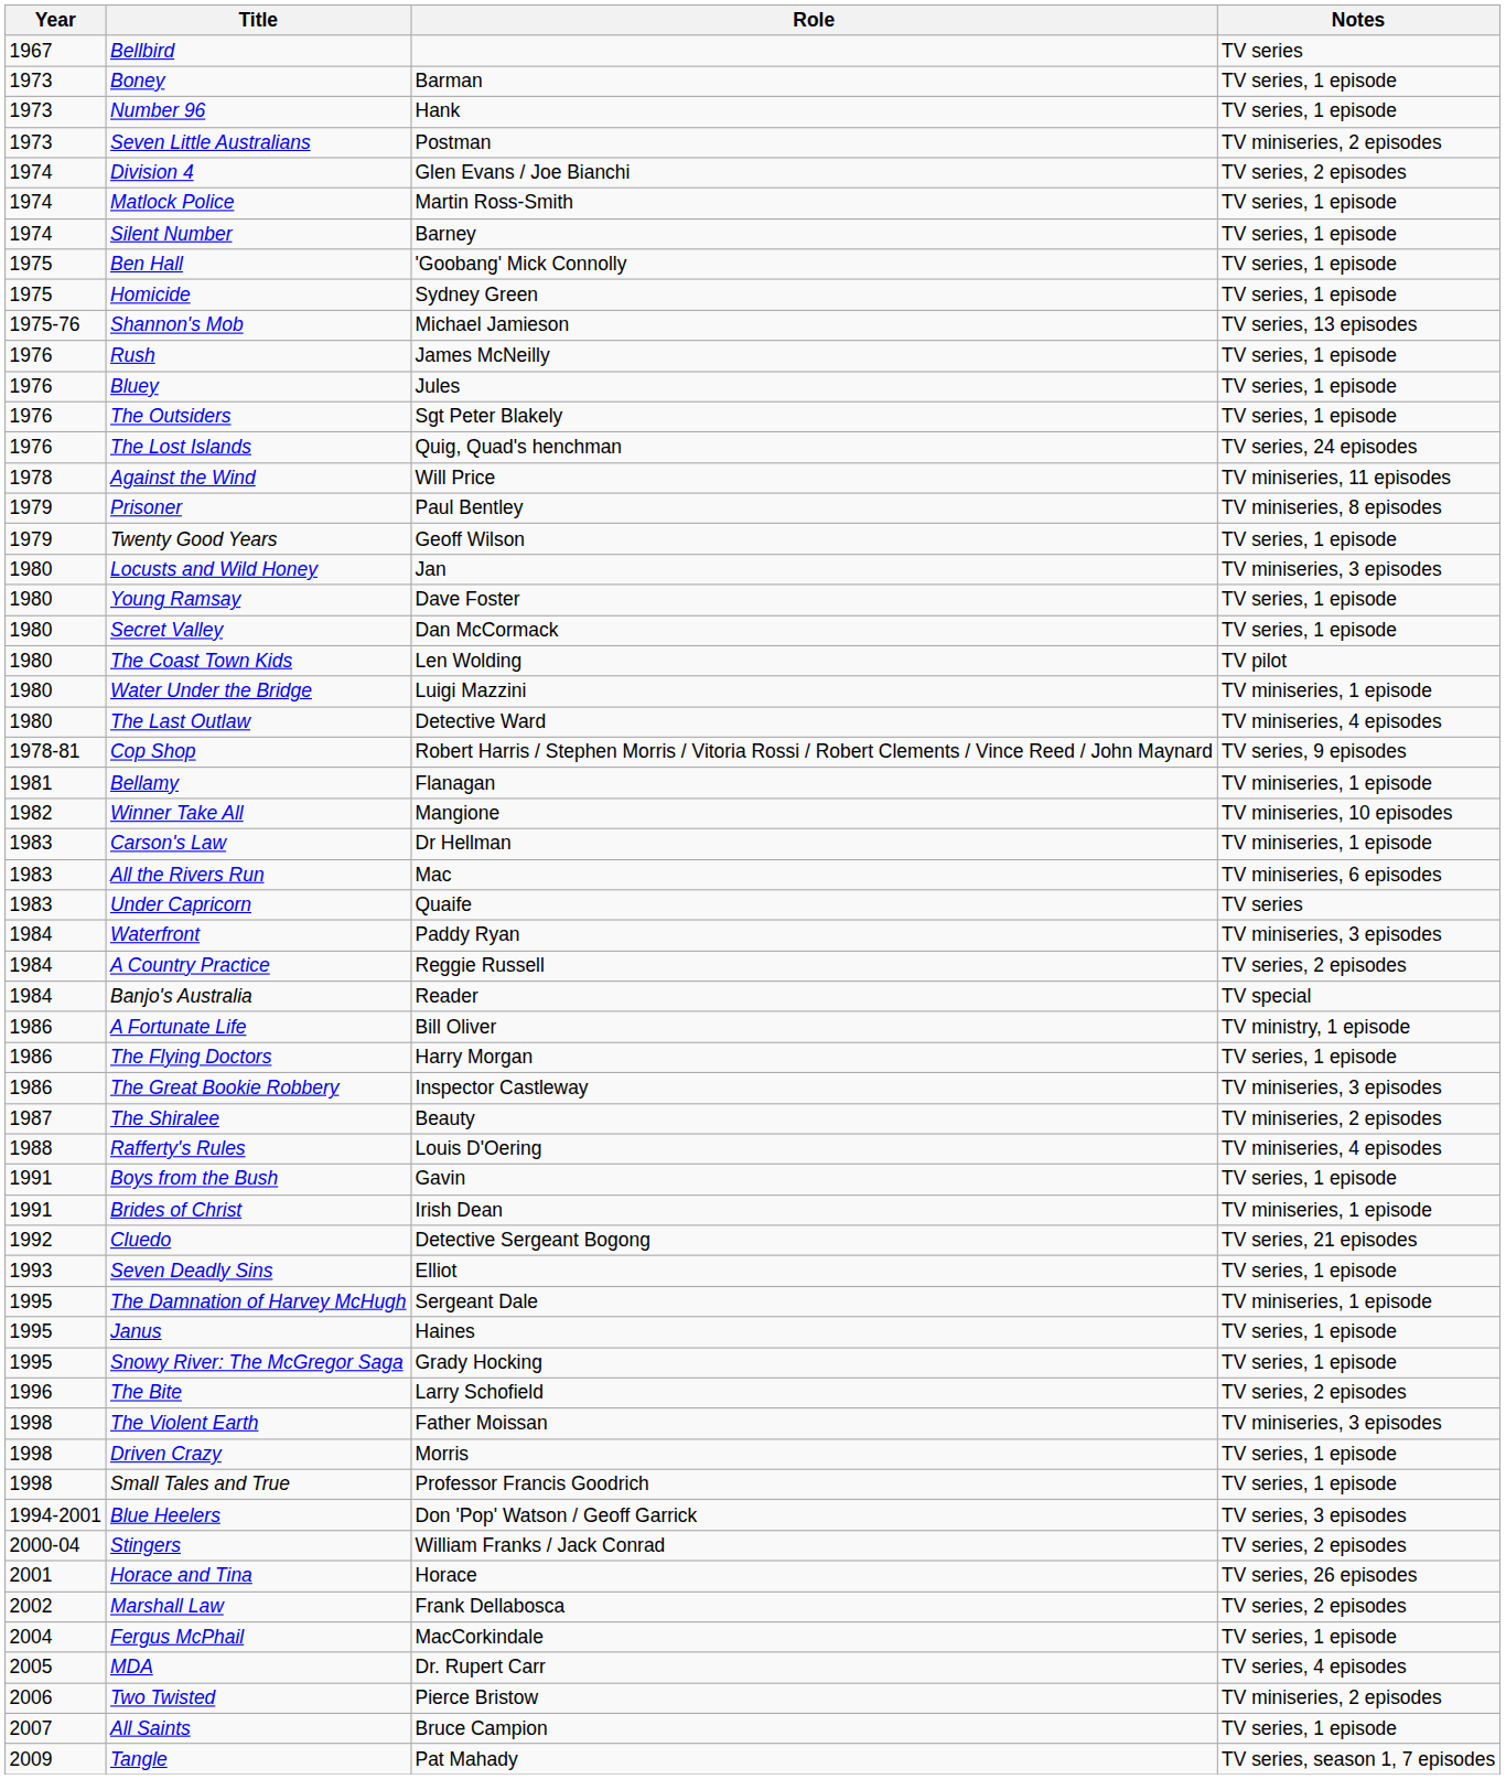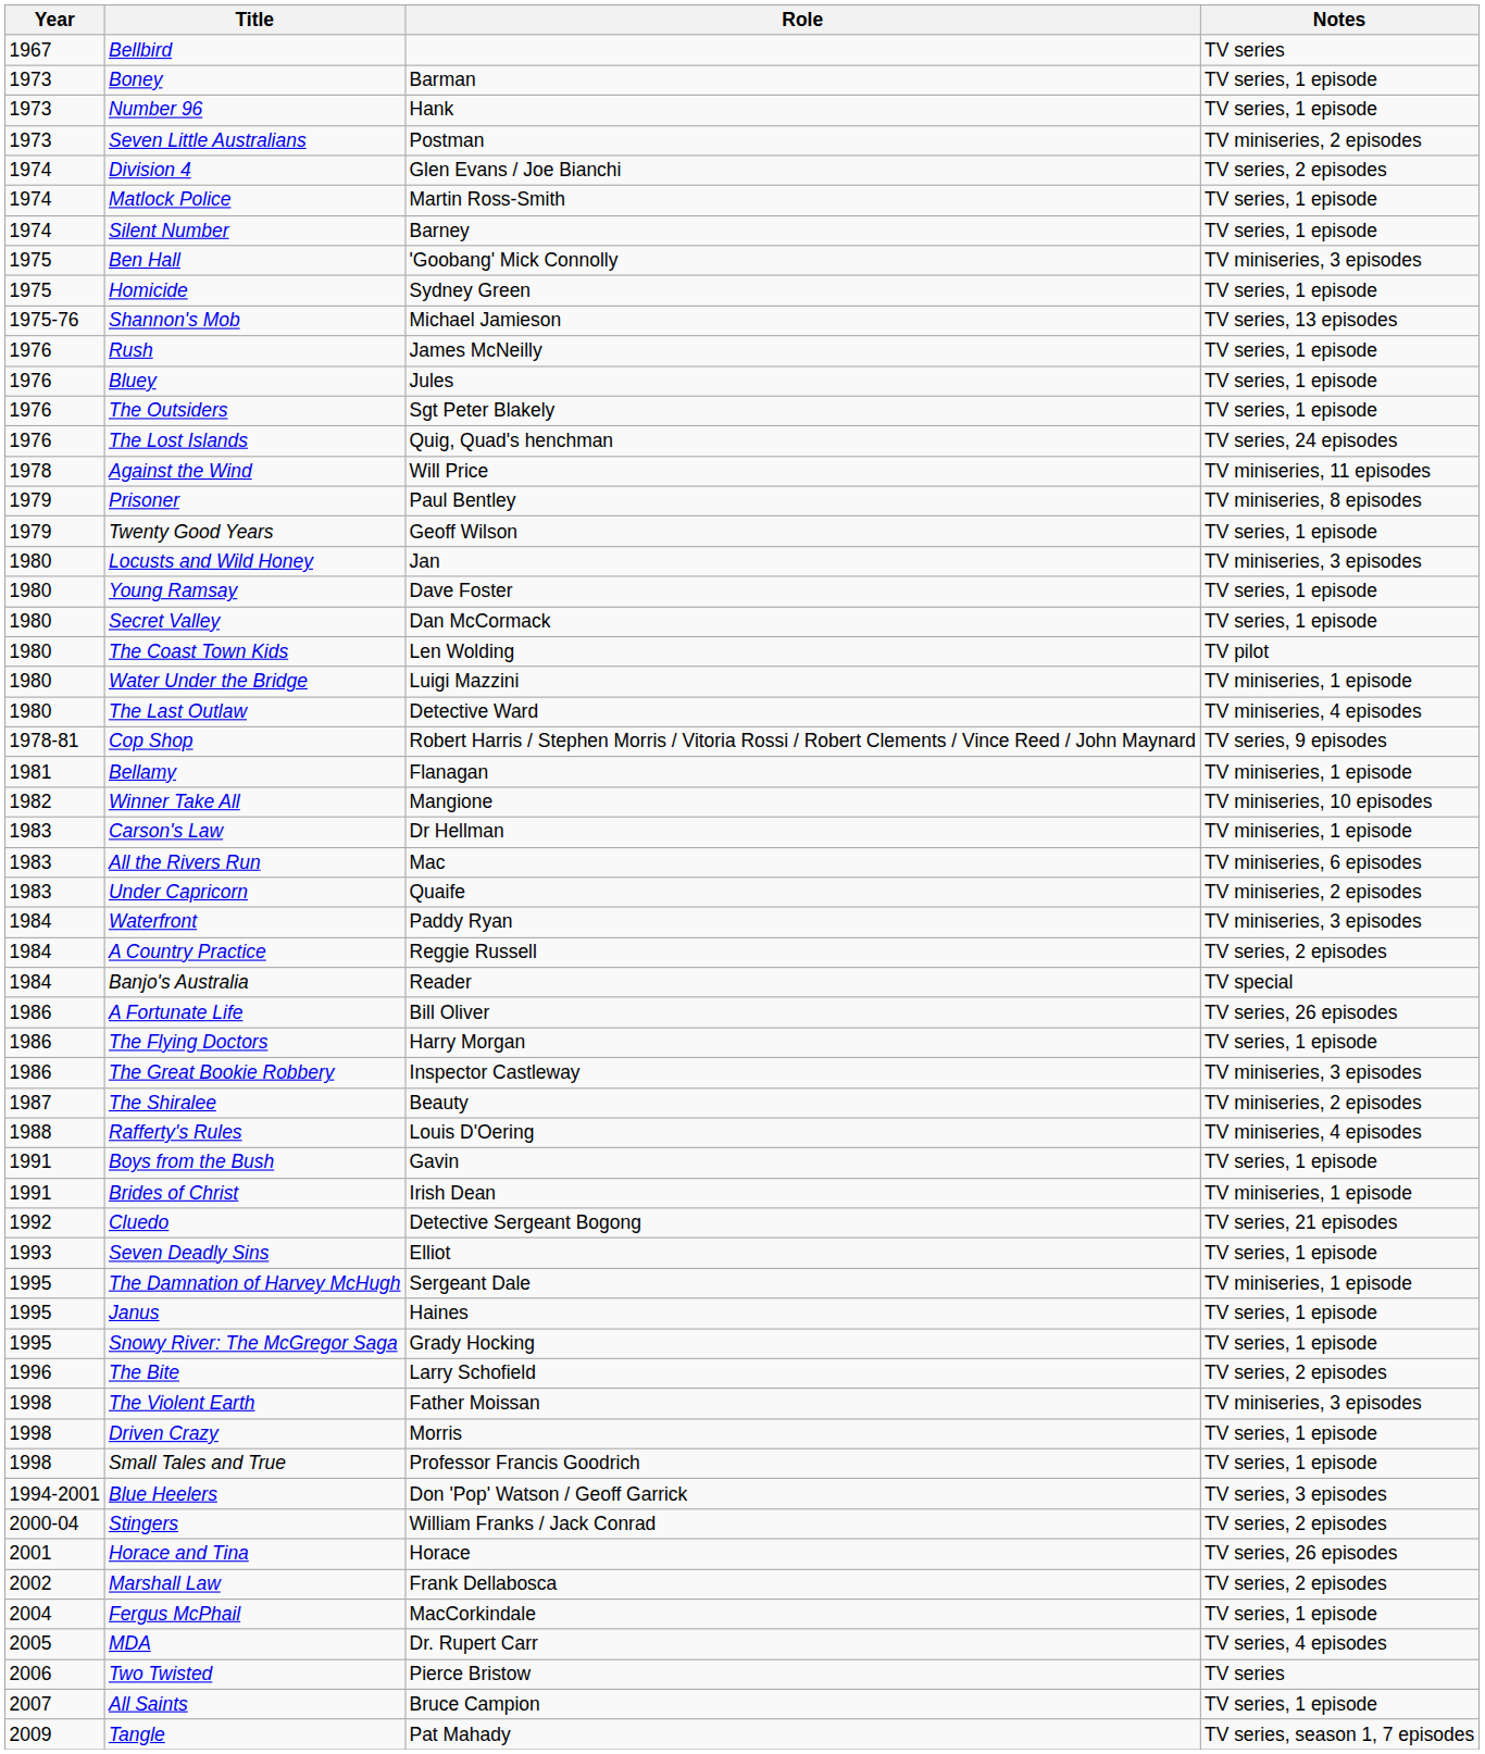Ben Hall | Notes: TV series, 1 episode -> TV miniseries, 3 episodes
Under Capricorn | Notes: TV series -> TV miniseries, 2 episodes
A Fortunate Life | Notes: TV ministry, 1 episode -> TV series, 26 episodes
Two Twisted | Notes: TV miniseries, 2 episodes -> TV series
